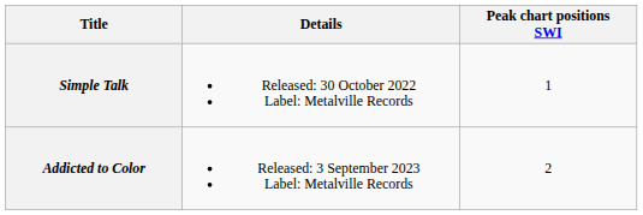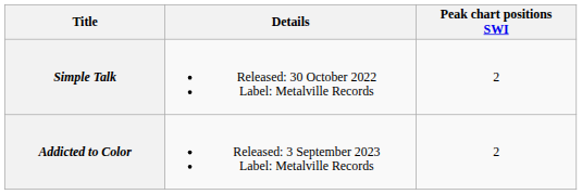Simple Talk | Peak chart positions SWI: 1 -> 2
